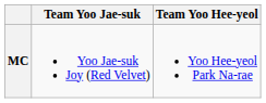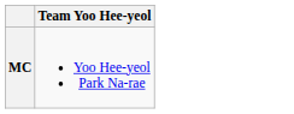- column: Team Yoo Jae-suk | Yoo Jae-suk Joy (Red Velvet)
